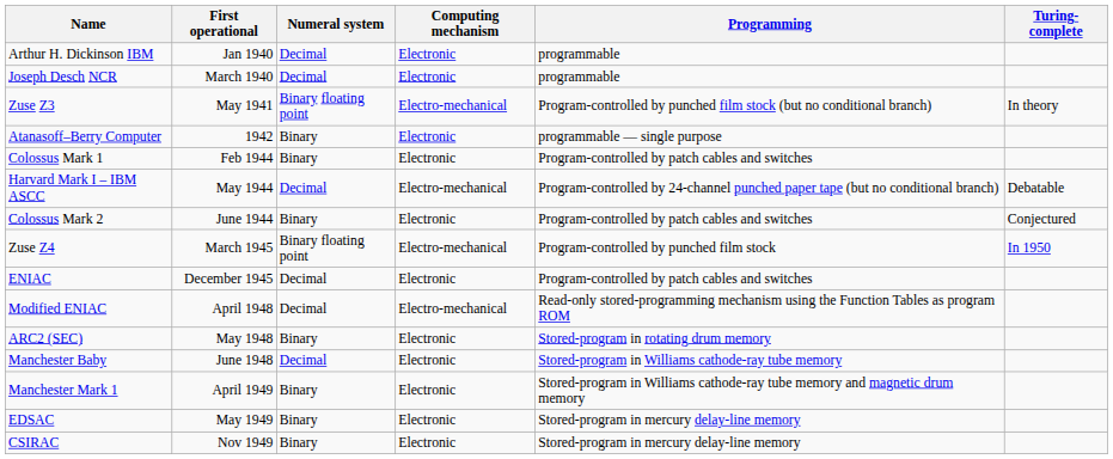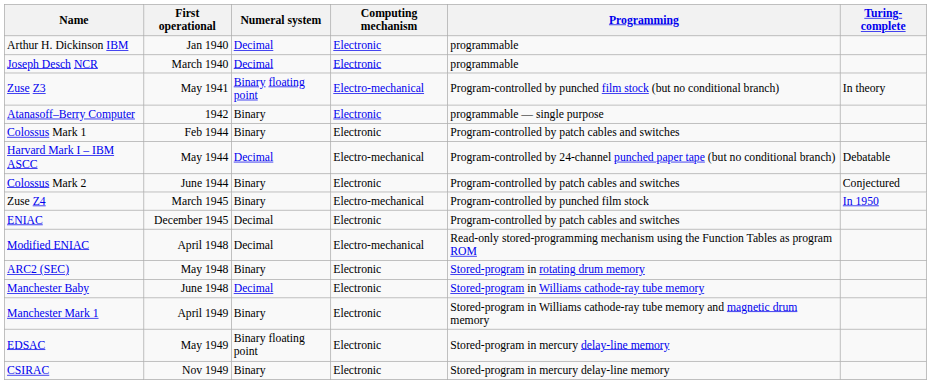Zuse Z4 | Numeral system: Binary floating point -> Binary
EDSAC | Numeral system: Binary -> Binary floating point
